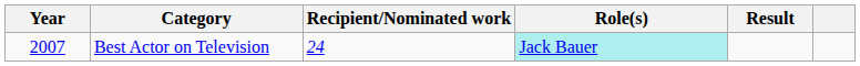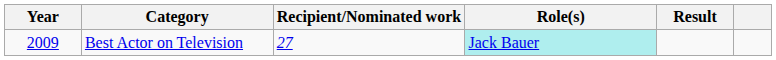Best Actor on Television | Year: 2007 -> 2009
Best Actor on Television | Recipient/Nominated work: 24 -> 27
